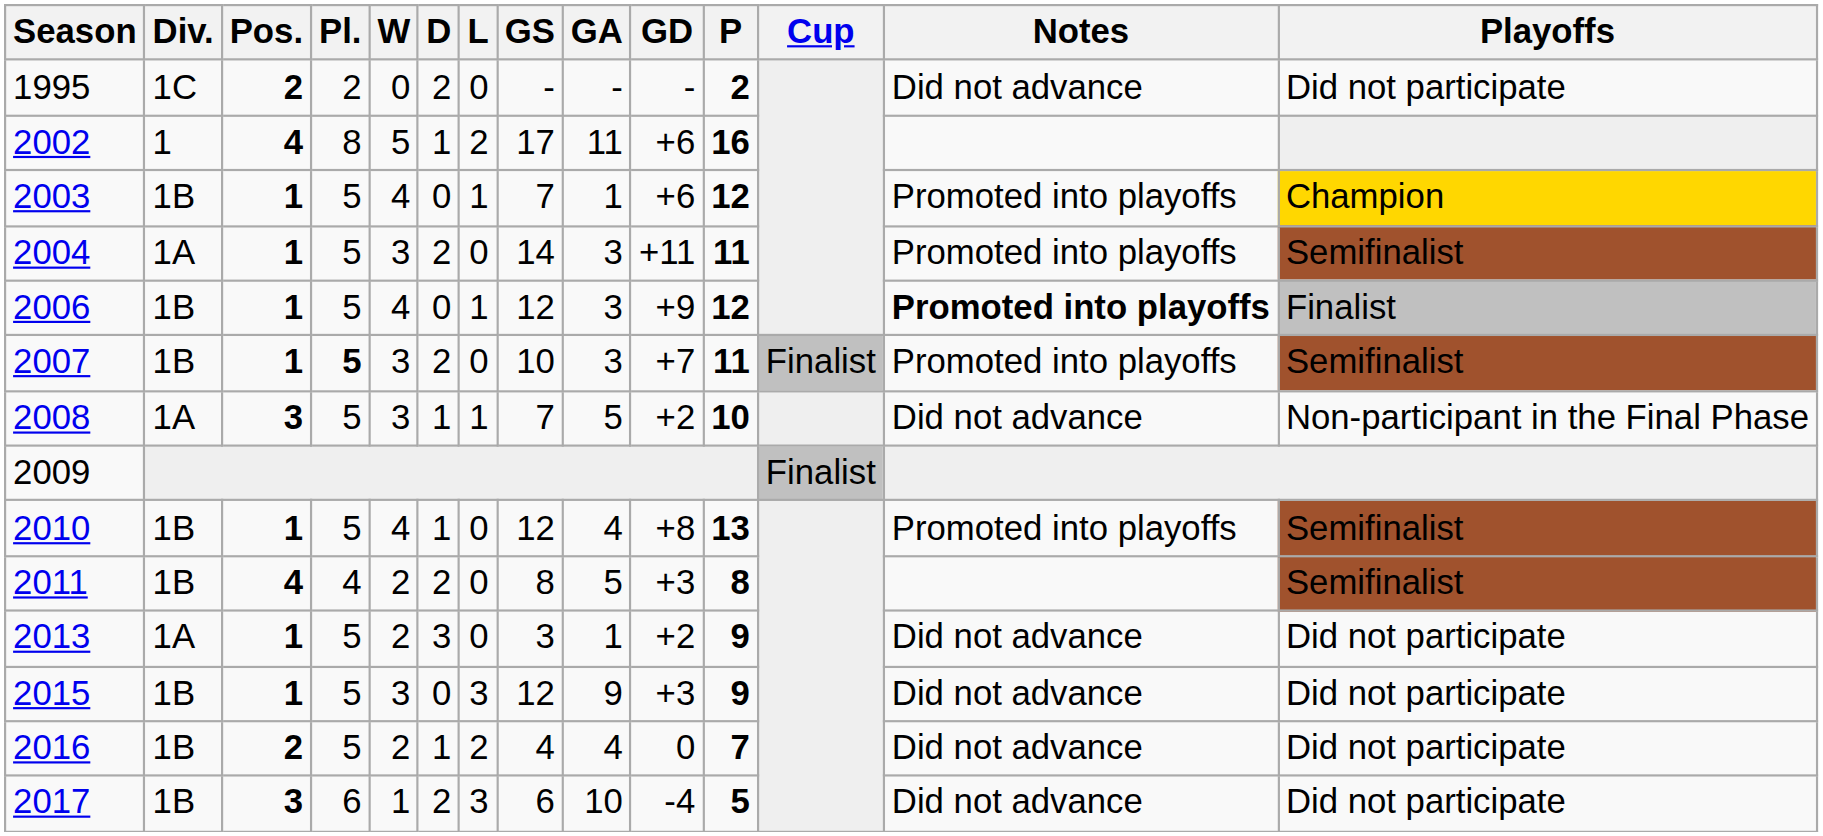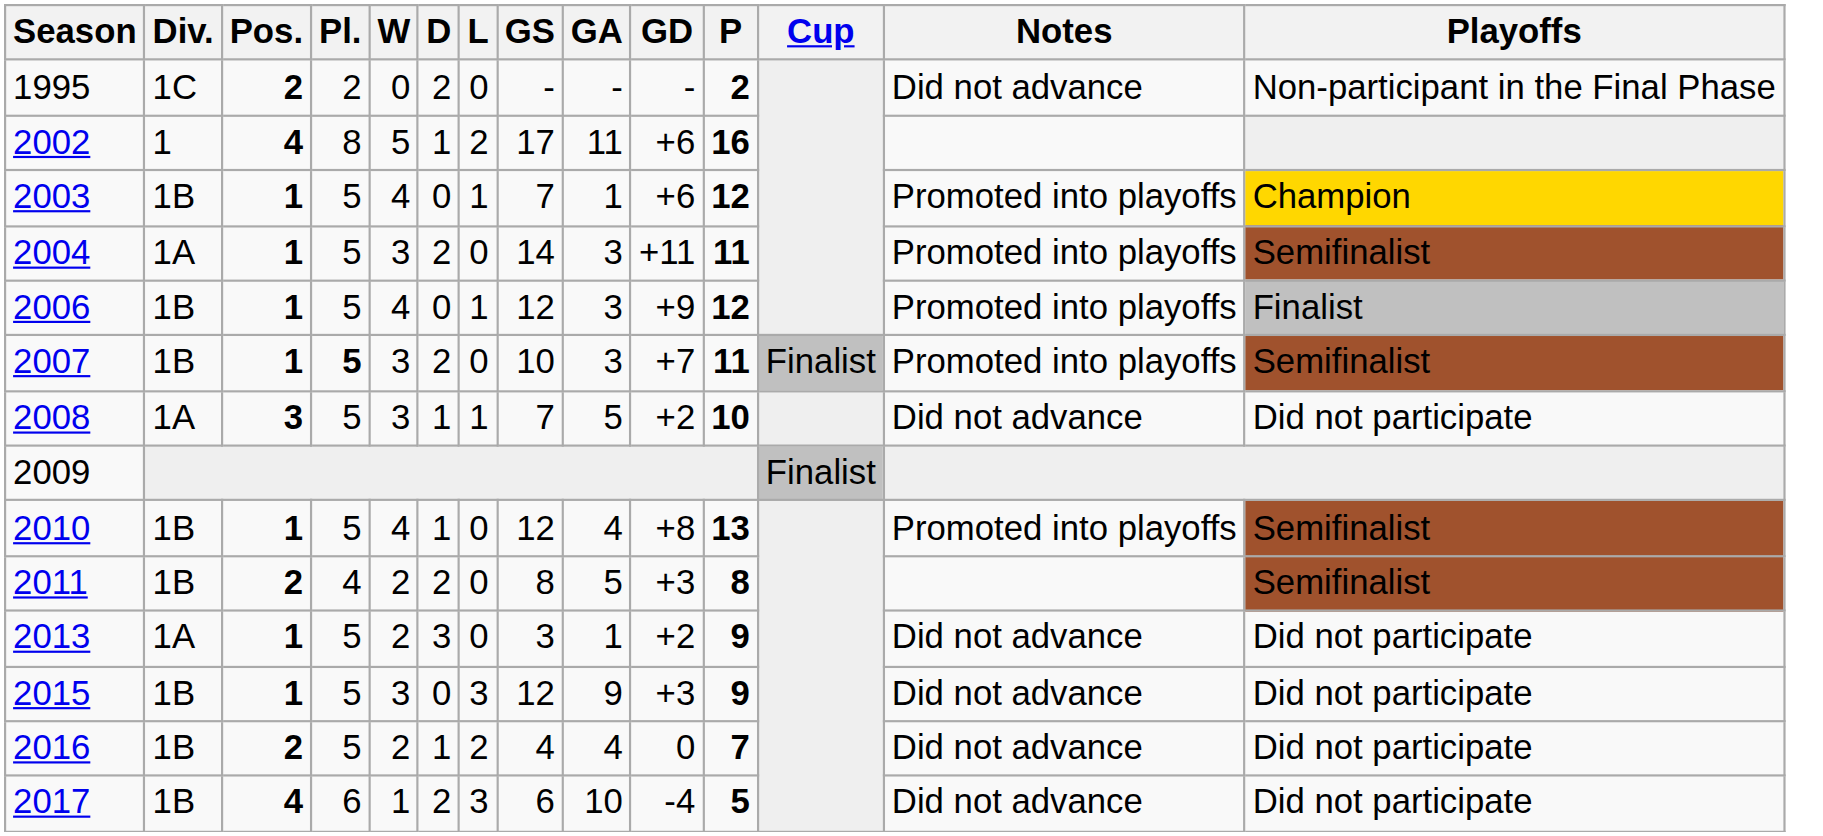1995 | Playoffs: Did not participate -> Non-participant in the Final Phase
2006 | Notes: bold -> normal
2008 | Playoffs: Non-participant in the Final Phase -> Did not participate
2011 | Pos.: 4 -> 2
2017 | Pos.: 3 -> 4
